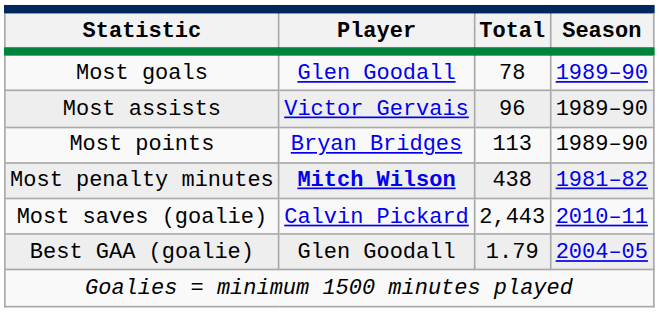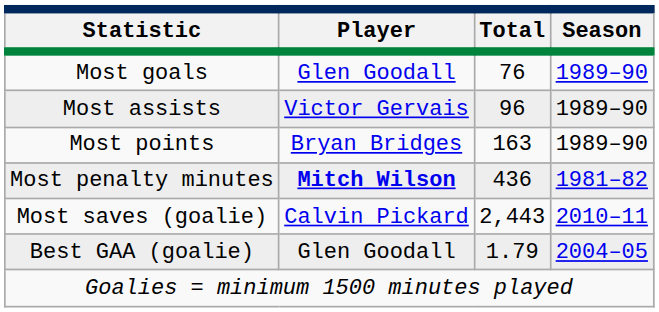Most goals | Total: 78 -> 76
Most points | Total: 113 -> 163
Most penalty minutes | Total: 438 -> 436
